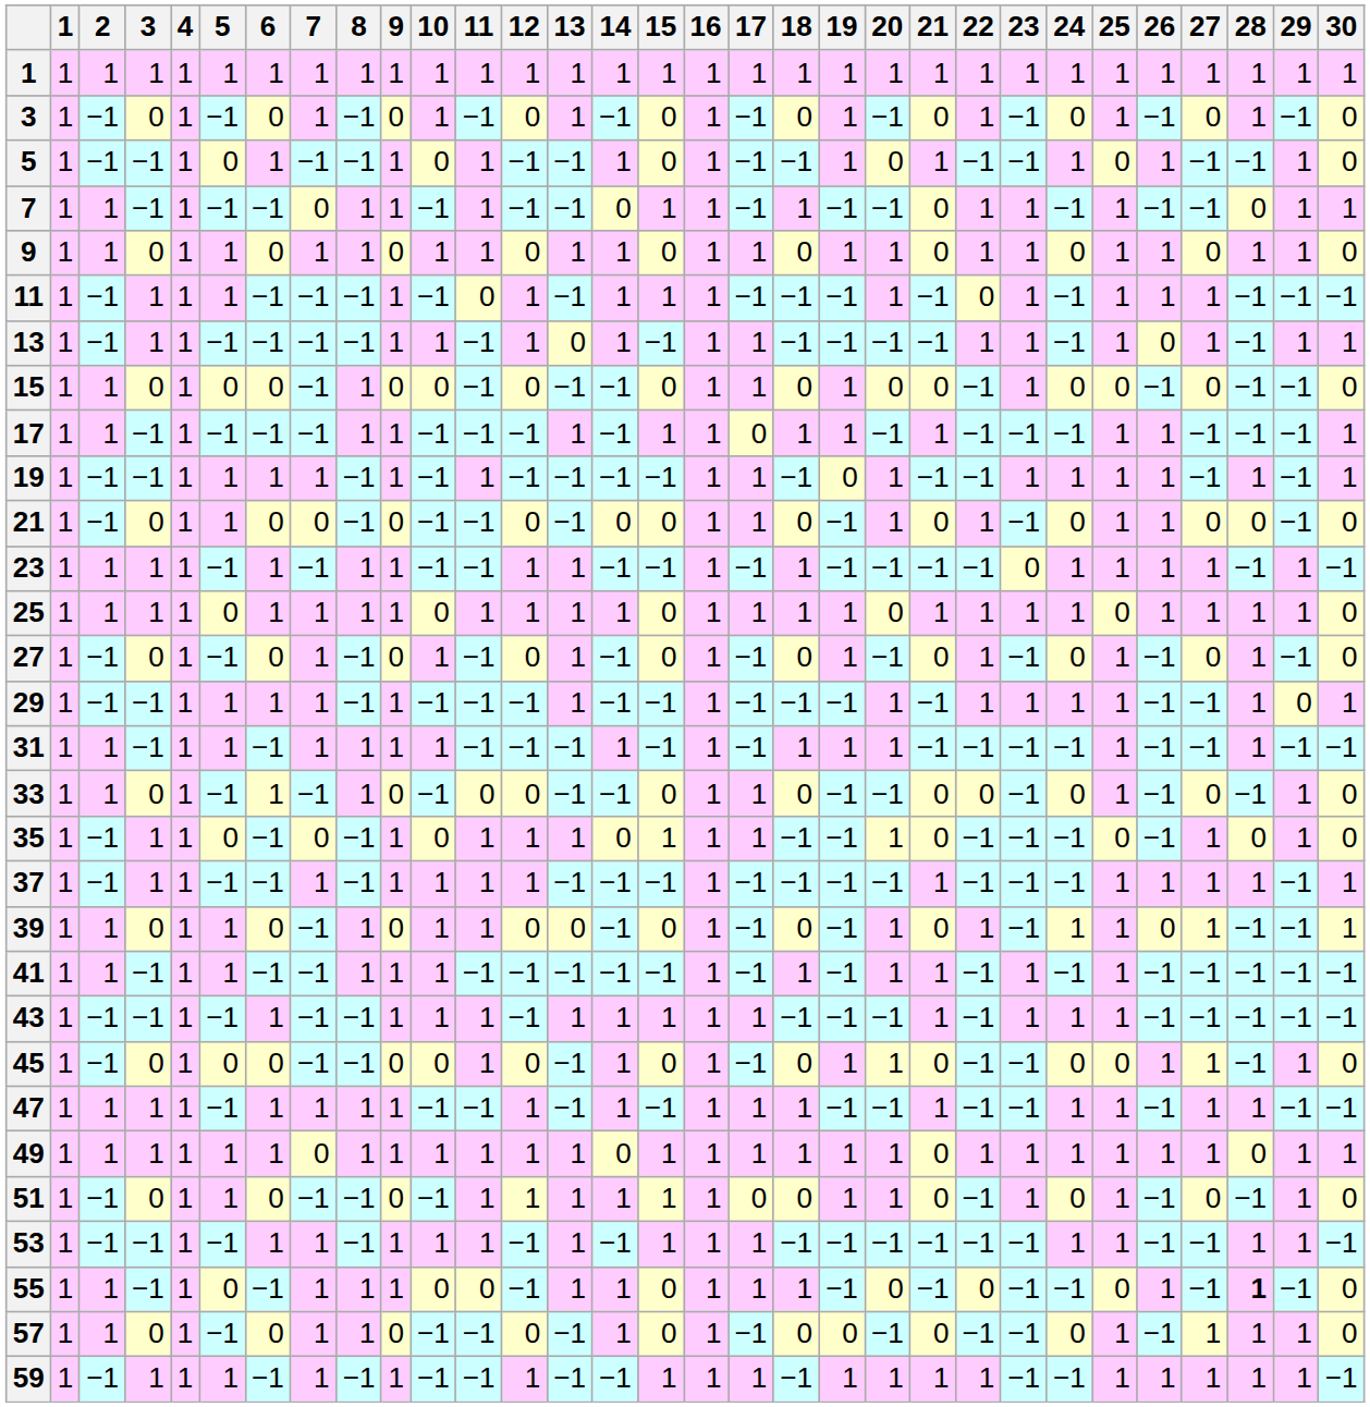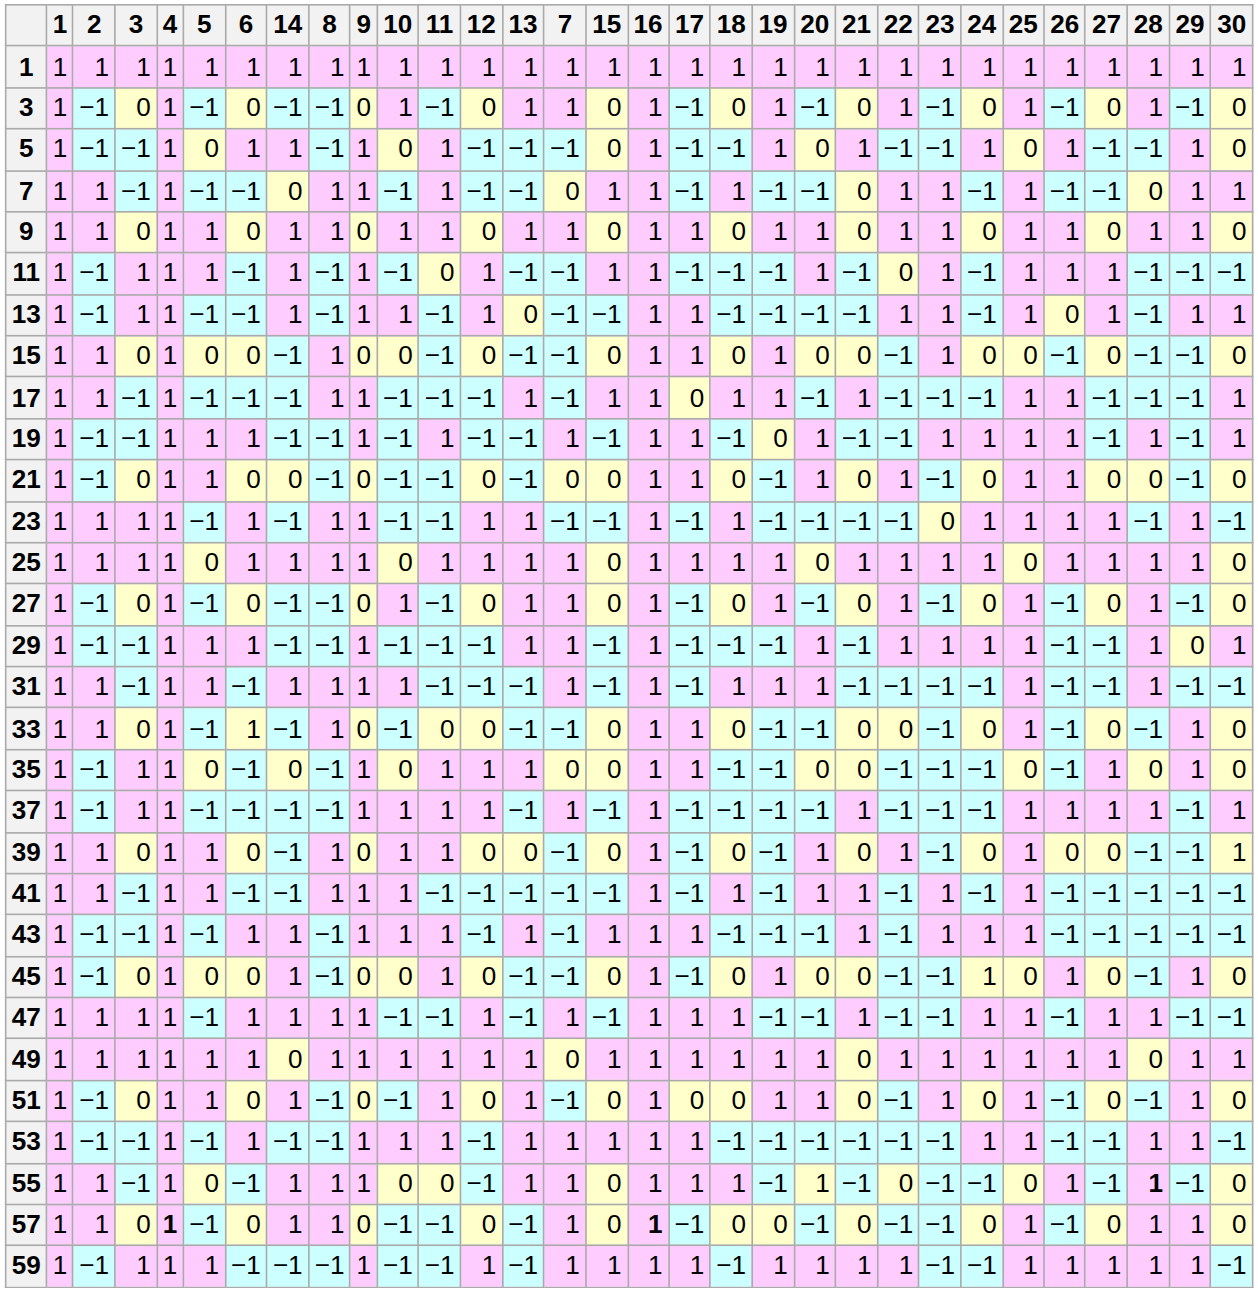columns swapped: 7 <-> 14
35 | 15: 1 -> 0
35 | 20: 1 -> 0
39 | 24: 1 -> 0
39 | 27: 1 -> 0
45 | 20: 1 -> 0
45 | 24: 0 -> 1
45 | 27: 1 -> 0
51 | 12: 1 -> 0
51 | 15: 1 -> 0
55 | 20: 0 -> 1
57 | 4: normal -> bold
57 | 16: normal -> bold
57 | 27: 1 -> 0
